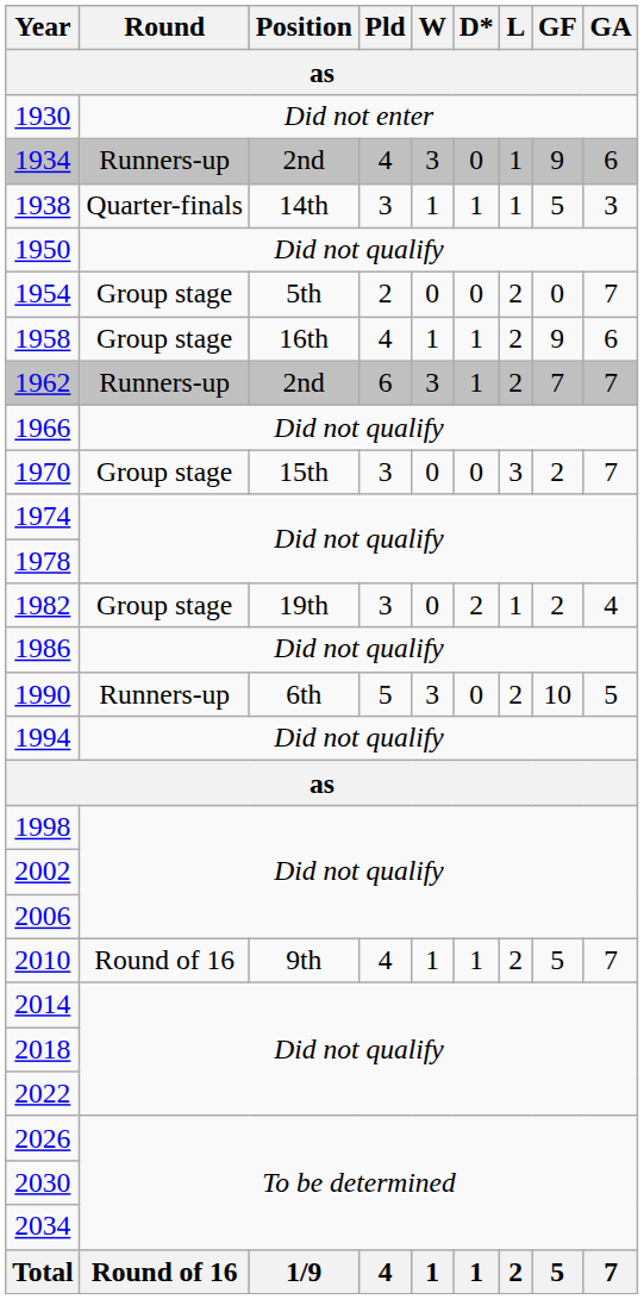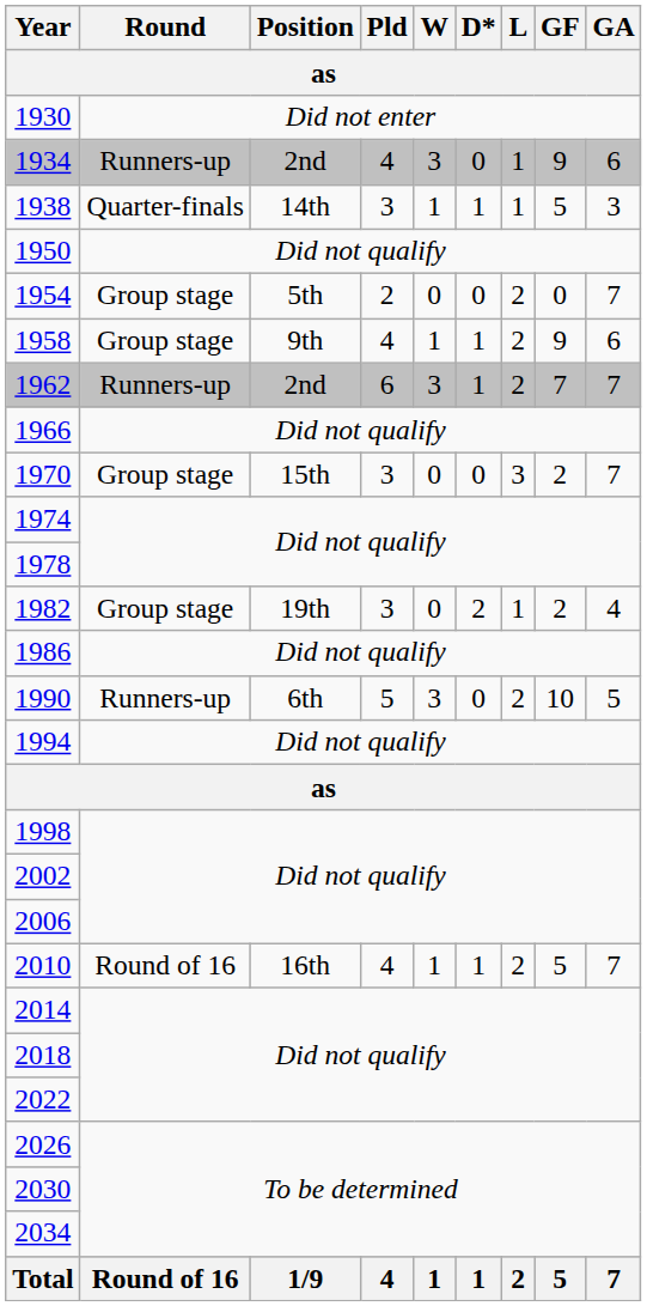1958 | Position: 16th -> 9th
2010 | Position: 9th -> 16th
